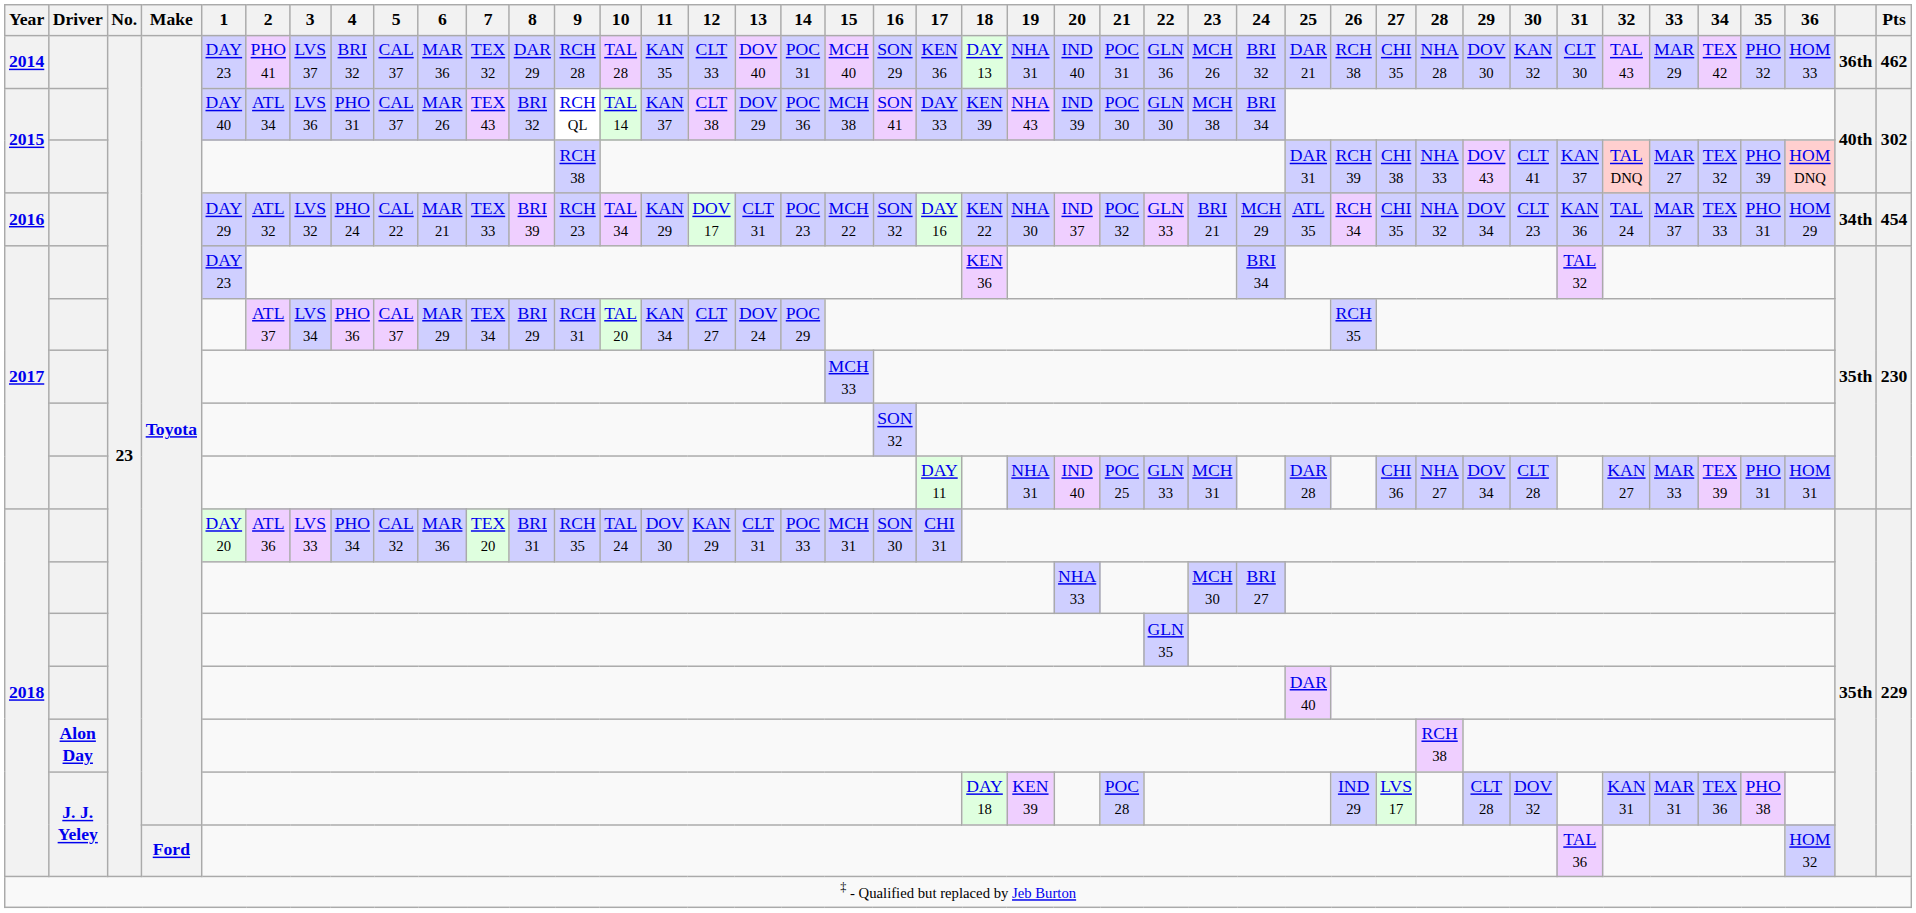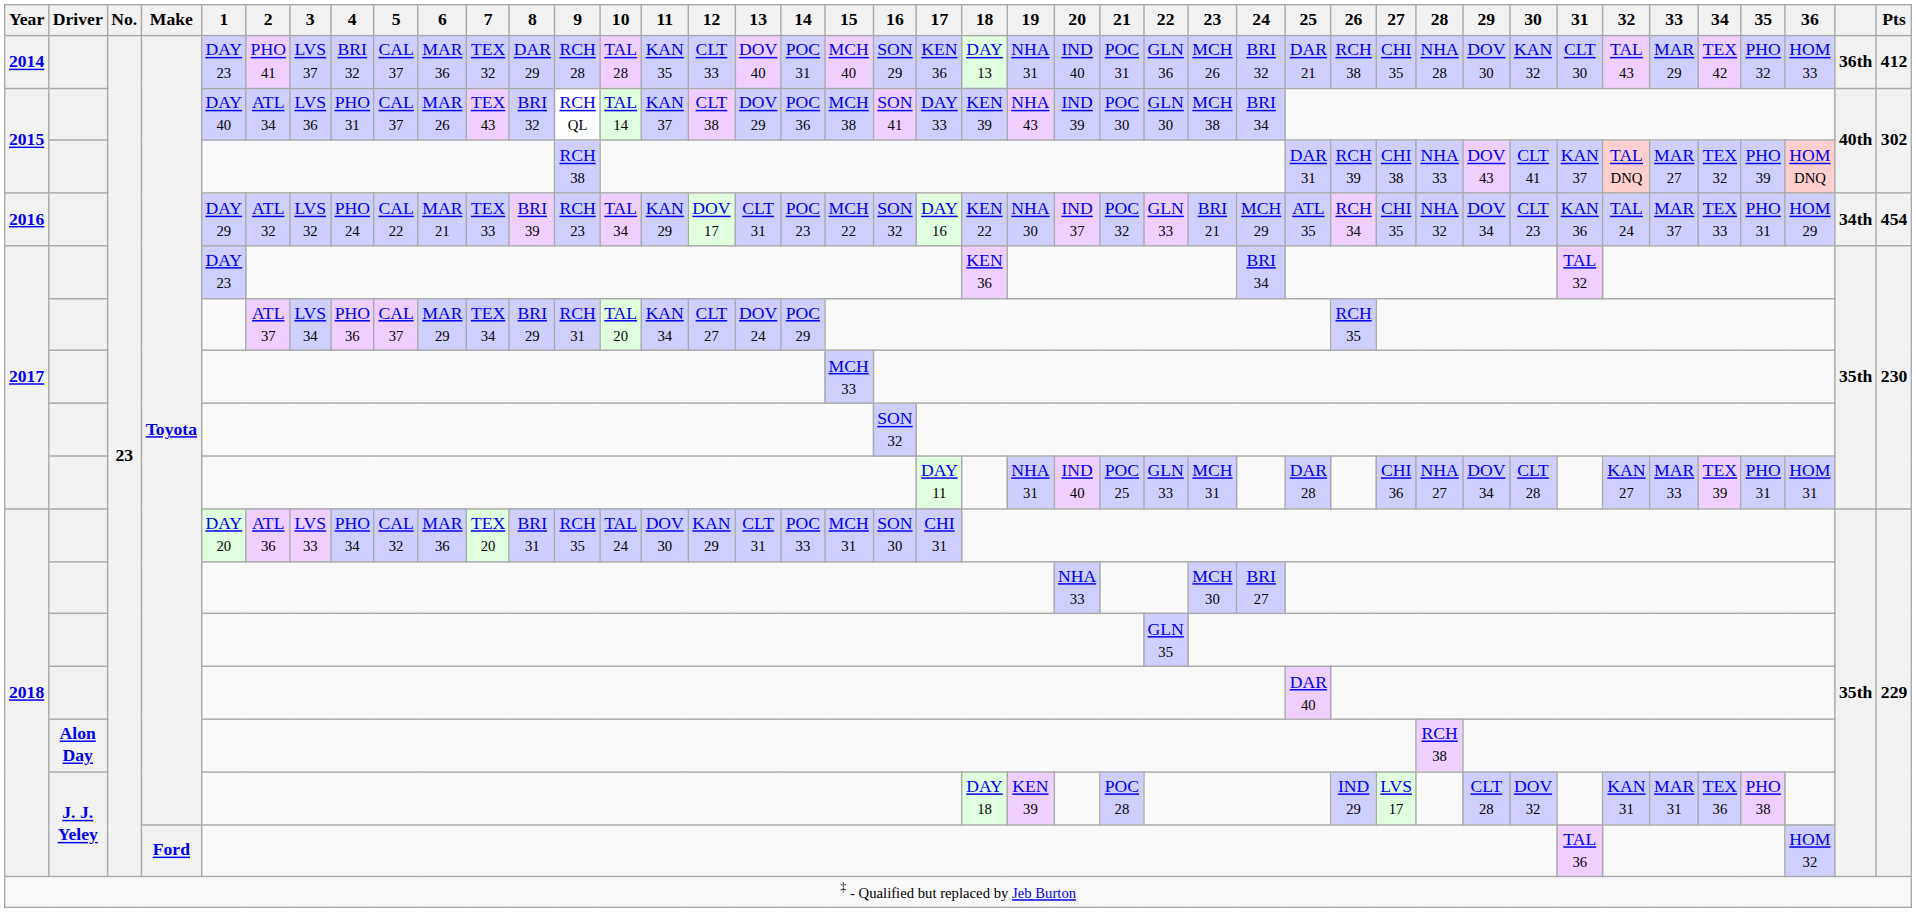2014 | Pts: 462 -> 412
